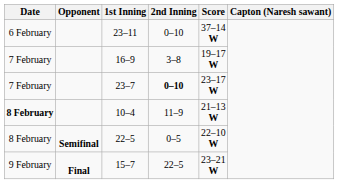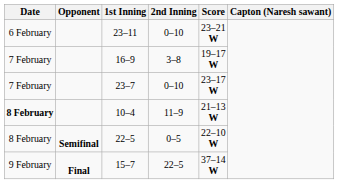23–11 | Score: 37–14 W -> 23–21 W
23–7 | 2nd Inning: bold -> normal
15–7 | Score: 23–21 W -> 37–14 W
